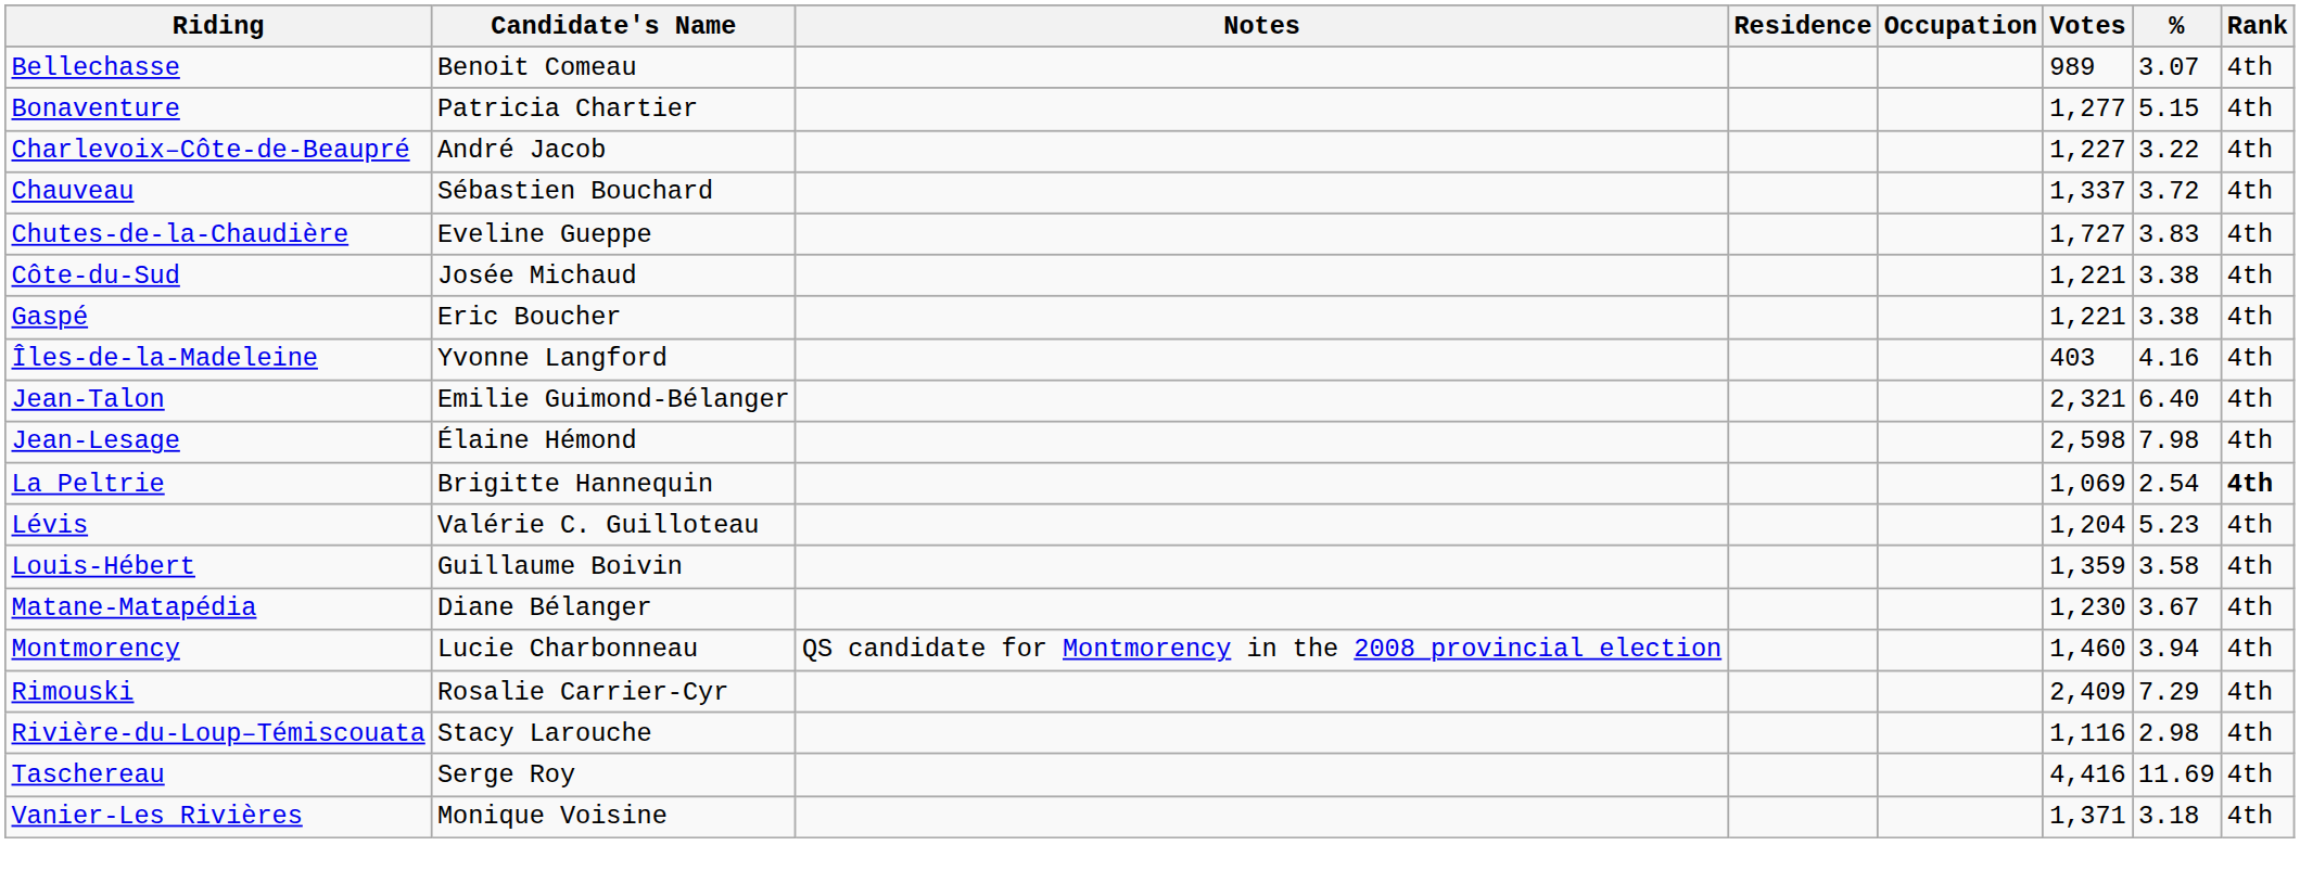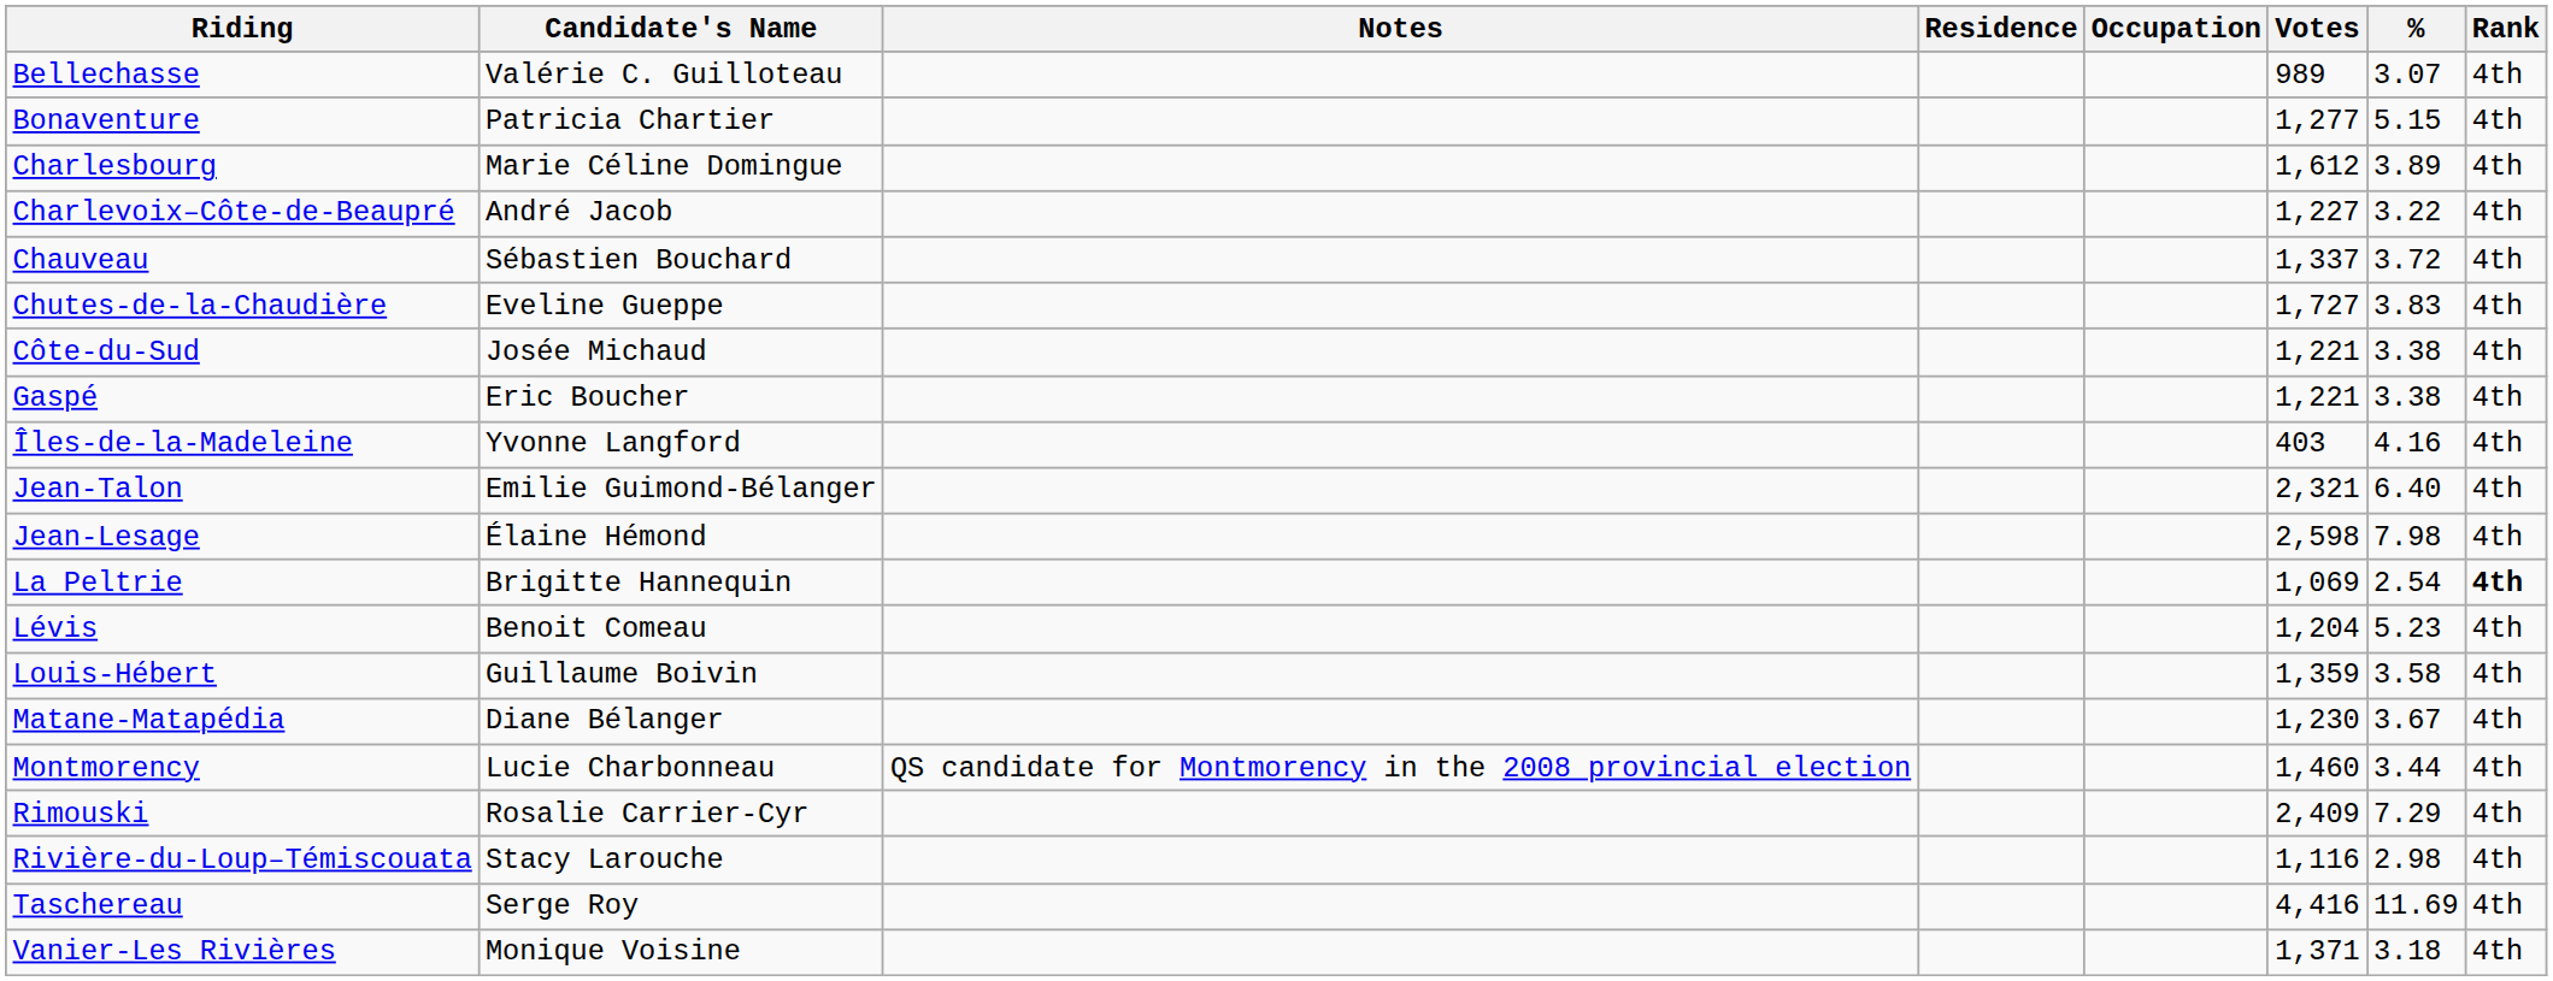Bellechasse | Candidate's Name: Benoit Comeau -> Valérie C. Guilloteau
+ row: Charlesbourg | Marie Céline Domingue | 1,612 | 3.89 | 4th
Lévis | Candidate's Name: Valérie C. Guilloteau -> Benoit Comeau
Montmorency | %: 3.94 -> 3.44
